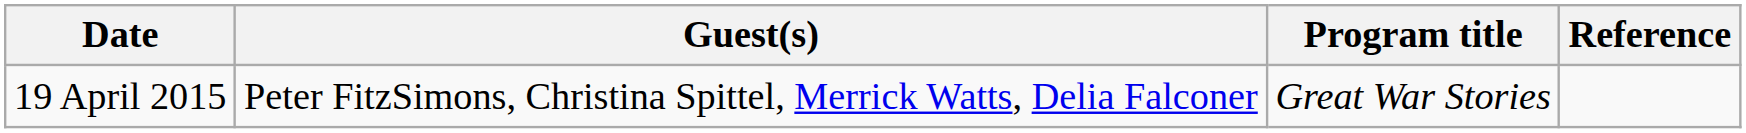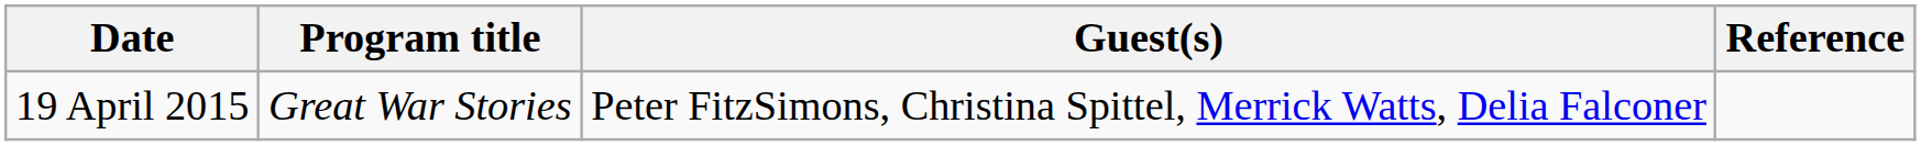columns swapped: Program title <-> Guest(s)
